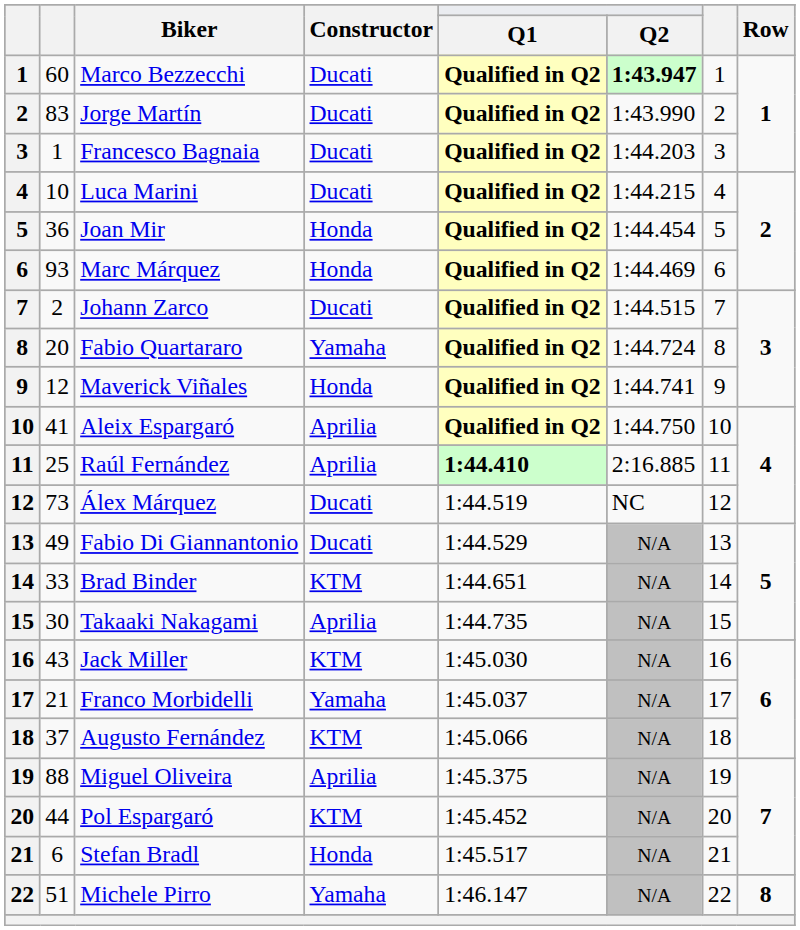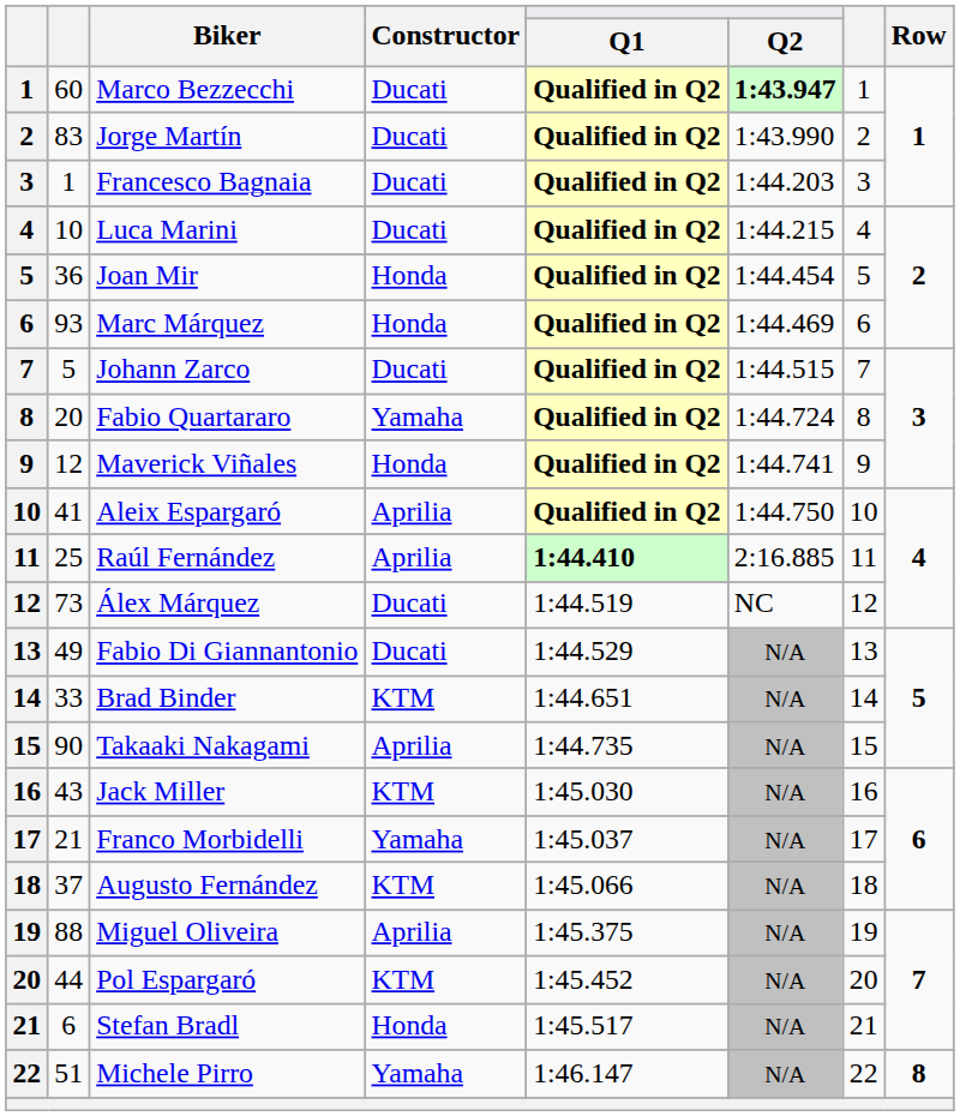Johann Zarco | column 2: 2 -> 5
Takaaki Nakagami | column 2: 30 -> 90
